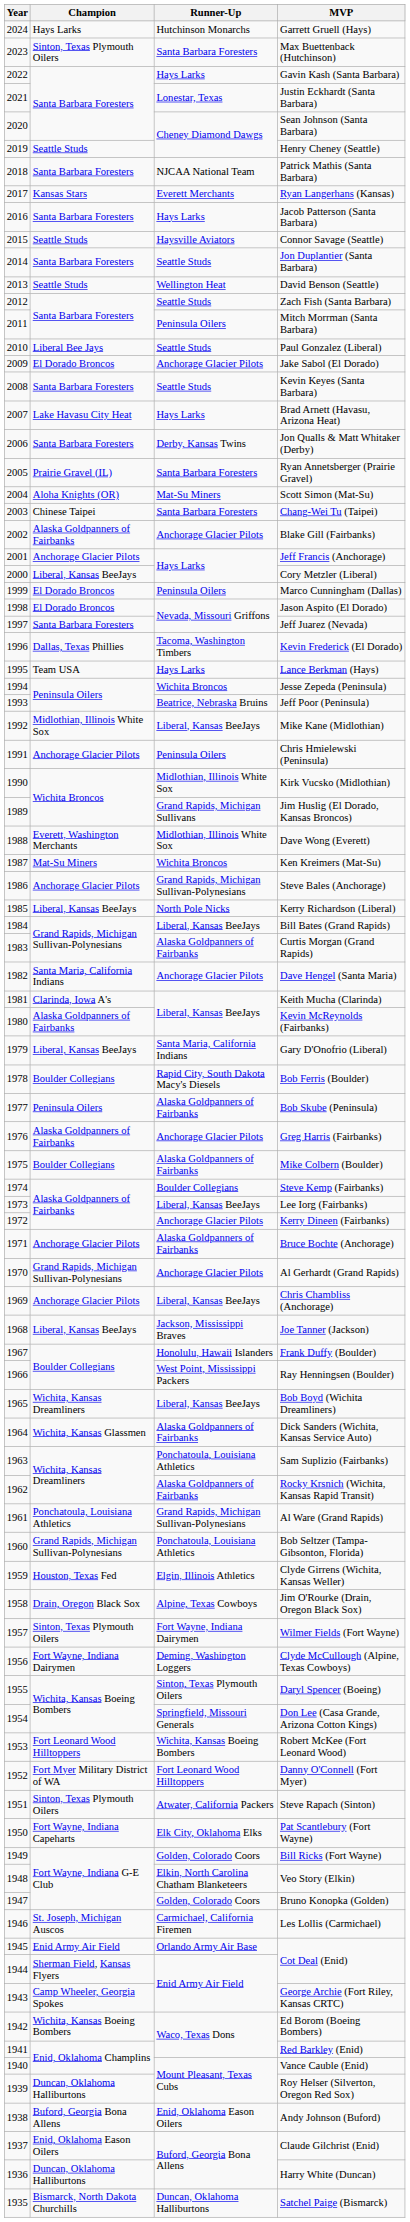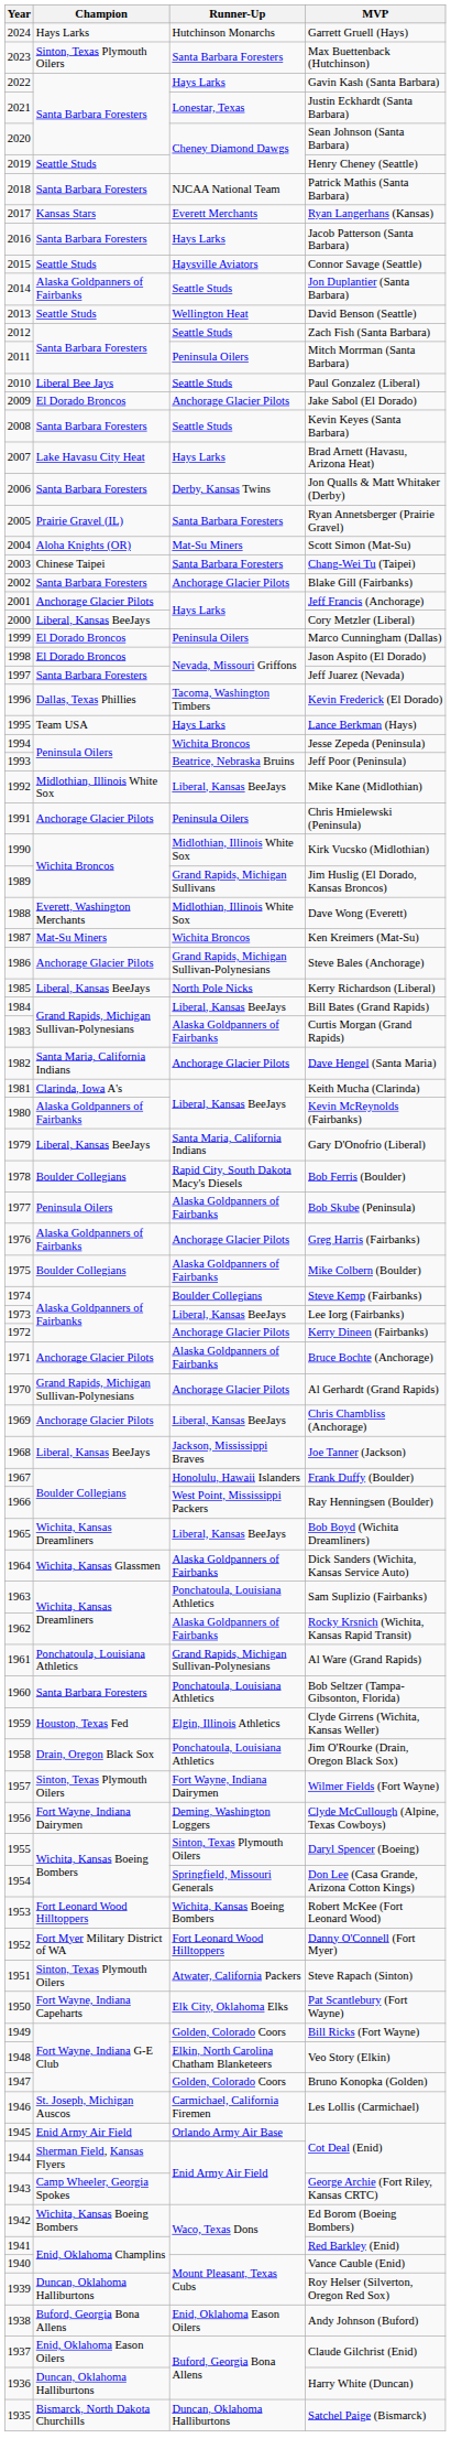Jon Duplantier (Santa Barbara) | Champion: Santa Barbara Foresters -> Alaska Goldpanners of Fairbanks
Blake Gill (Fairbanks) | Champion: Alaska Goldpanners of Fairbanks -> Santa Barbara Foresters
Bob Seltzer (Tampa-Gibsonton, Florida) | Champion: Grand Rapids, Michigan Sullivan-Polynesians -> Santa Barbara Foresters
Jim O'Rourke (Drain, Oregon Black Sox) | Runner-Up: Alpine, Texas Cowboys -> Ponchatoula, Louisiana Athletics
